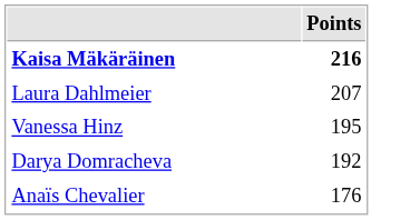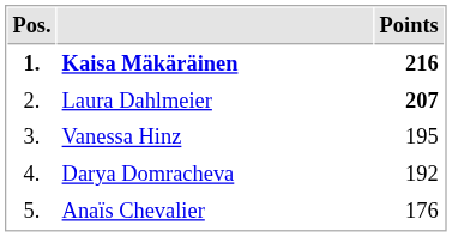+ column: Pos. | 1. | 2. | 3. | 4. | 5.
Laura Dahlmeier | Points: normal -> bold
